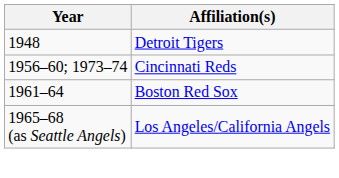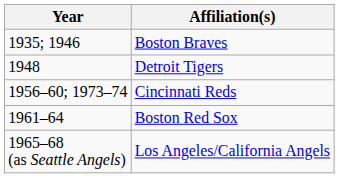+ row: 1935; 1946 | Boston Braves
